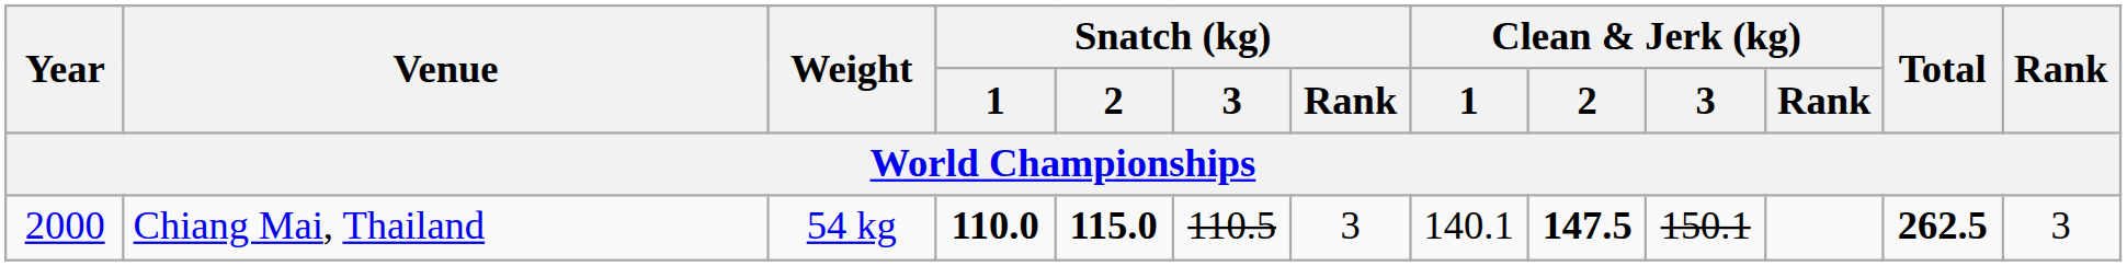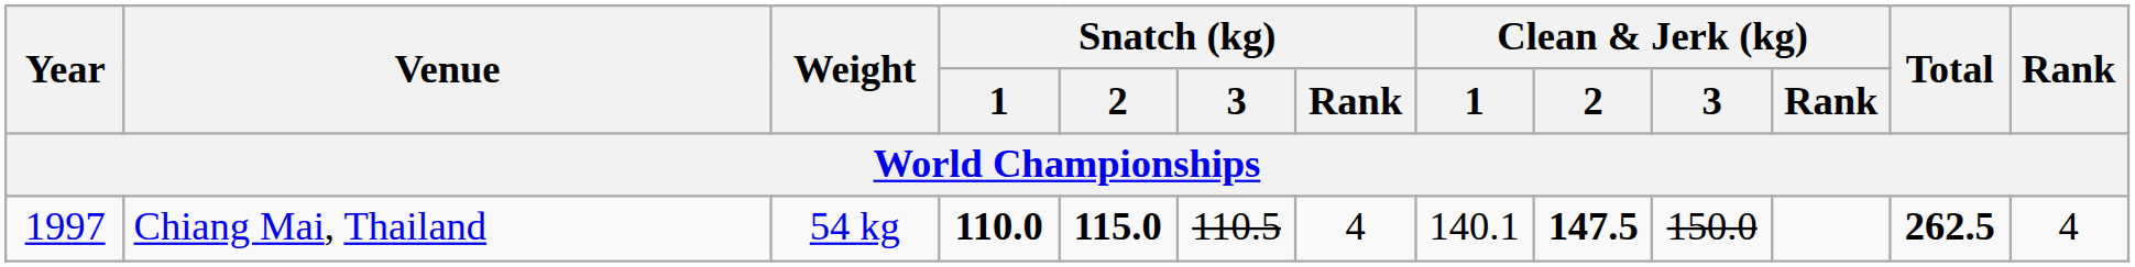Chiang Mai, Thailand | Year: 2000 -> 1997
Chiang Mai, Thailand | Snatch (kg) / Rank: 3 -> 4
Chiang Mai, Thailand | Clean & Jerk (kg) / 3: 150.1 -> 150.0
Chiang Mai, Thailand | Rank: 3 -> 4
